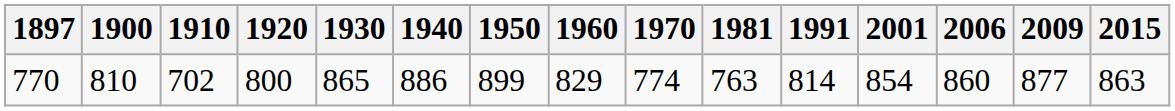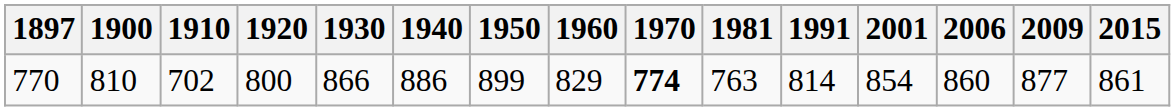770 | 1930: 865 -> 866
770 | 1970: normal -> bold
770 | 2015: 863 -> 861
